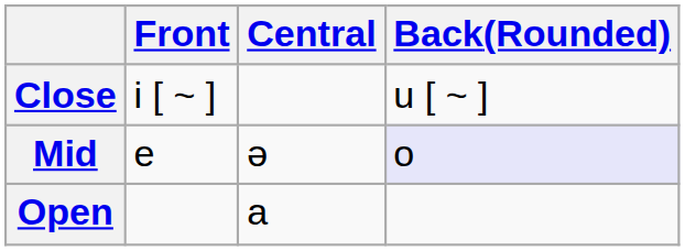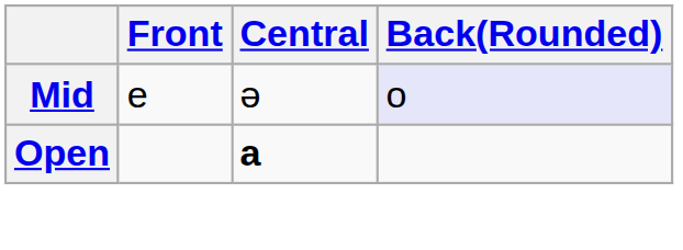- row: Close | i [ ~ ] | u [ ~ ]
Open | Central: normal -> bold
